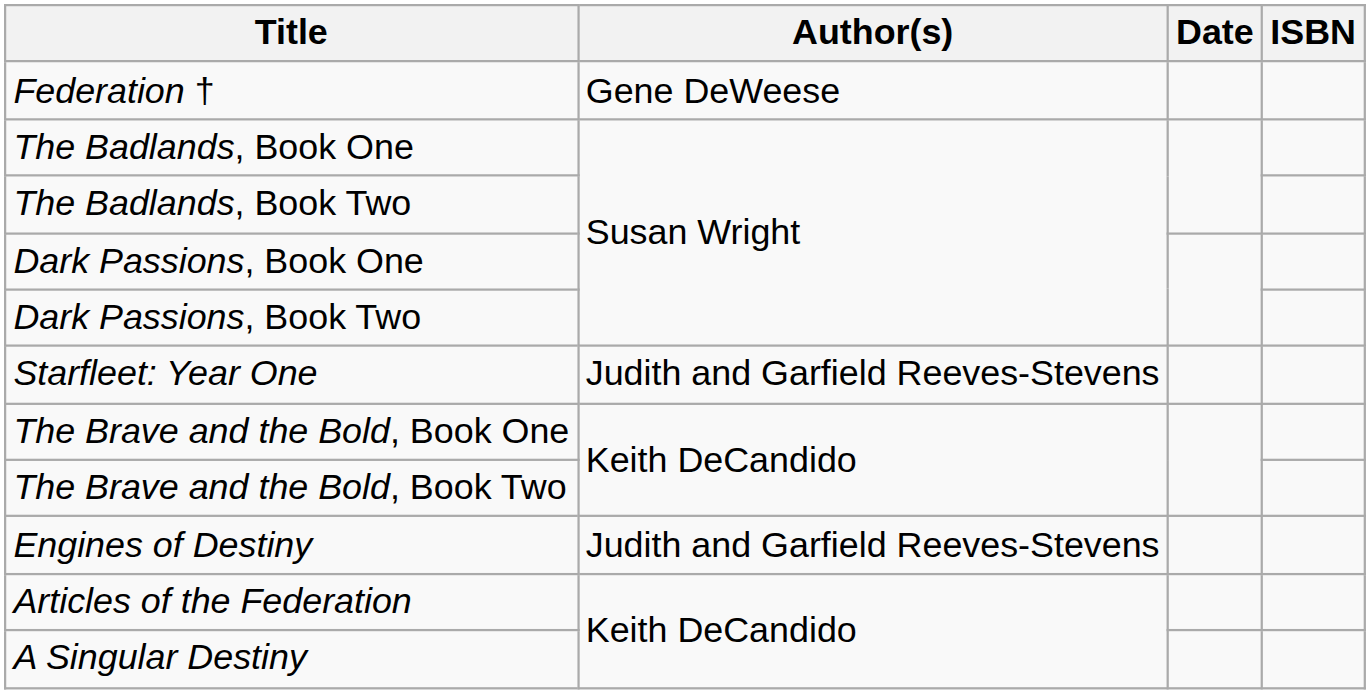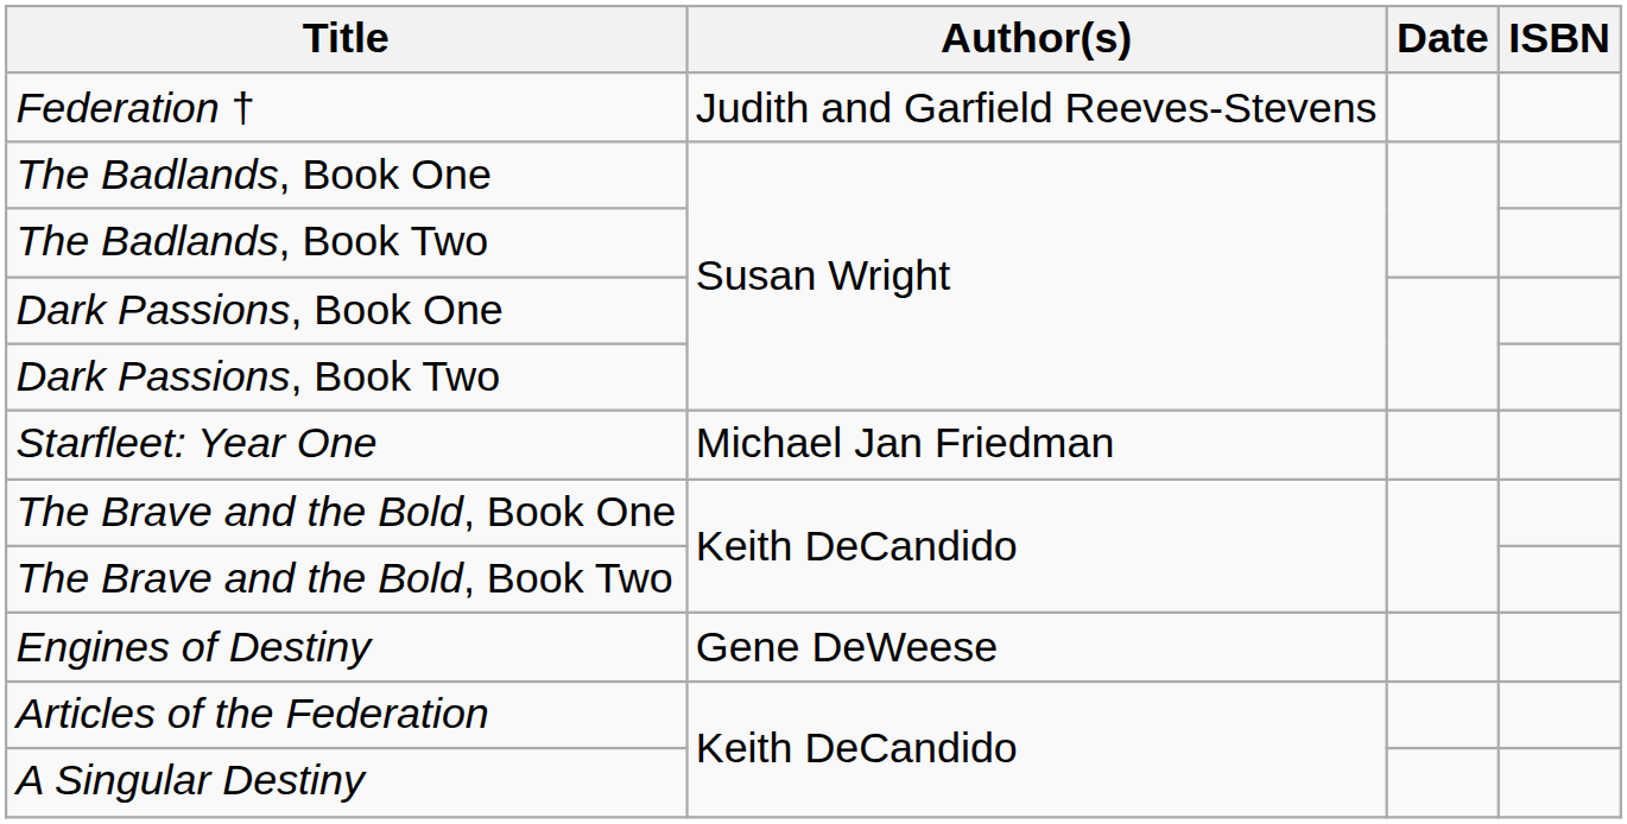Federation † | Author(s): Gene DeWeese -> Judith and Garfield Reeves-Stevens
Starfleet: Year One | Author(s): Judith and Garfield Reeves-Stevens -> Michael Jan Friedman
Engines of Destiny | Author(s): Judith and Garfield Reeves-Stevens -> Gene DeWeese
